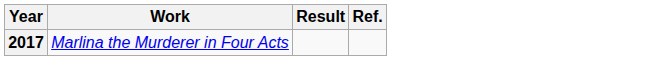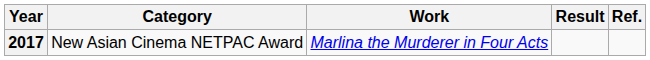+ column: Category | New Asian Cinema NETPAC Award
